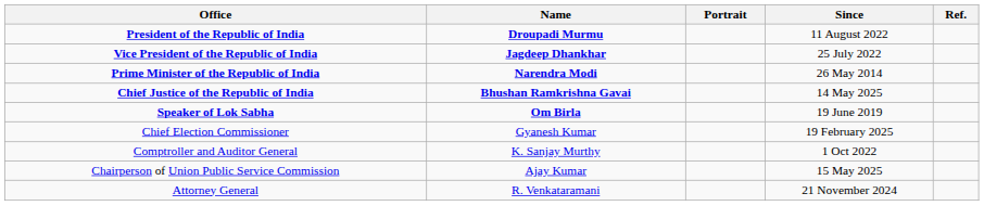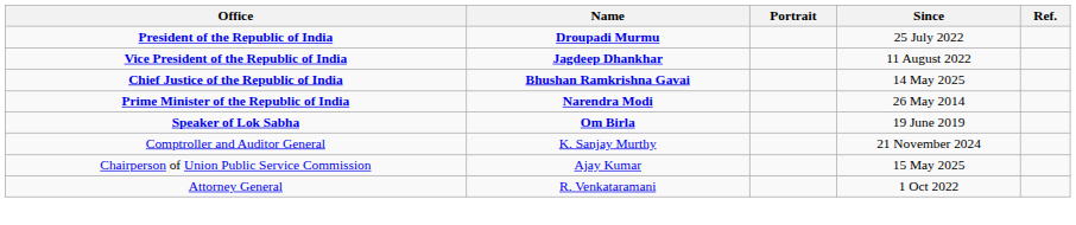President of the Republic of India | Since: 11 August 2022 -> 25 July 2022
Vice President of the Republic of India | Since: 25 July 2022 -> 11 August 2022
rows swapped: Prime Minister of the Republic of India <-> Chief Justice of the Republic of India
- row: Chief Election Commissioner | Gyanesh Kumar | 19 February 2025
Comptroller and Auditor General | Since: 1 Oct 2022 -> 21 November 2024
Attorney General | Since: 21 November 2024 -> 1 Oct 2022
